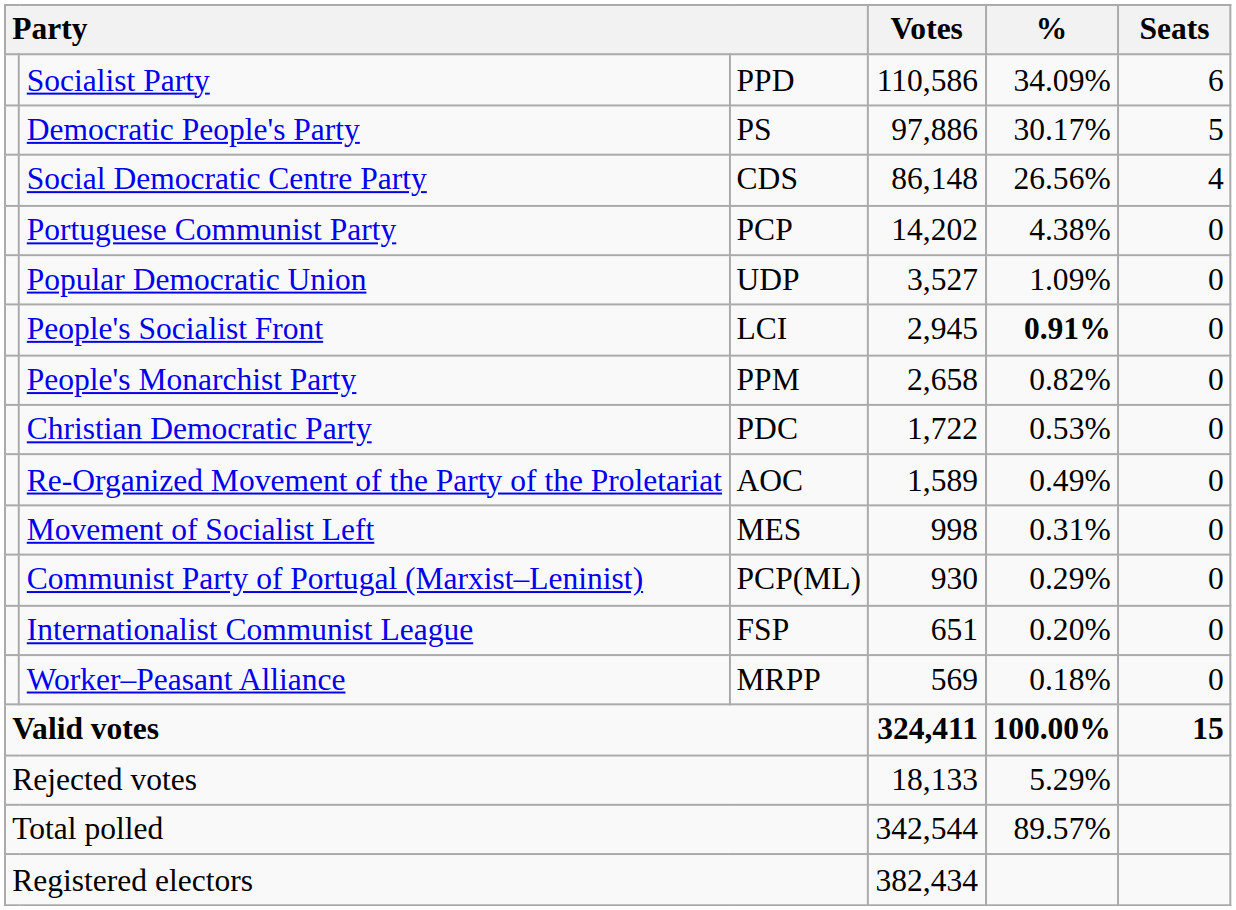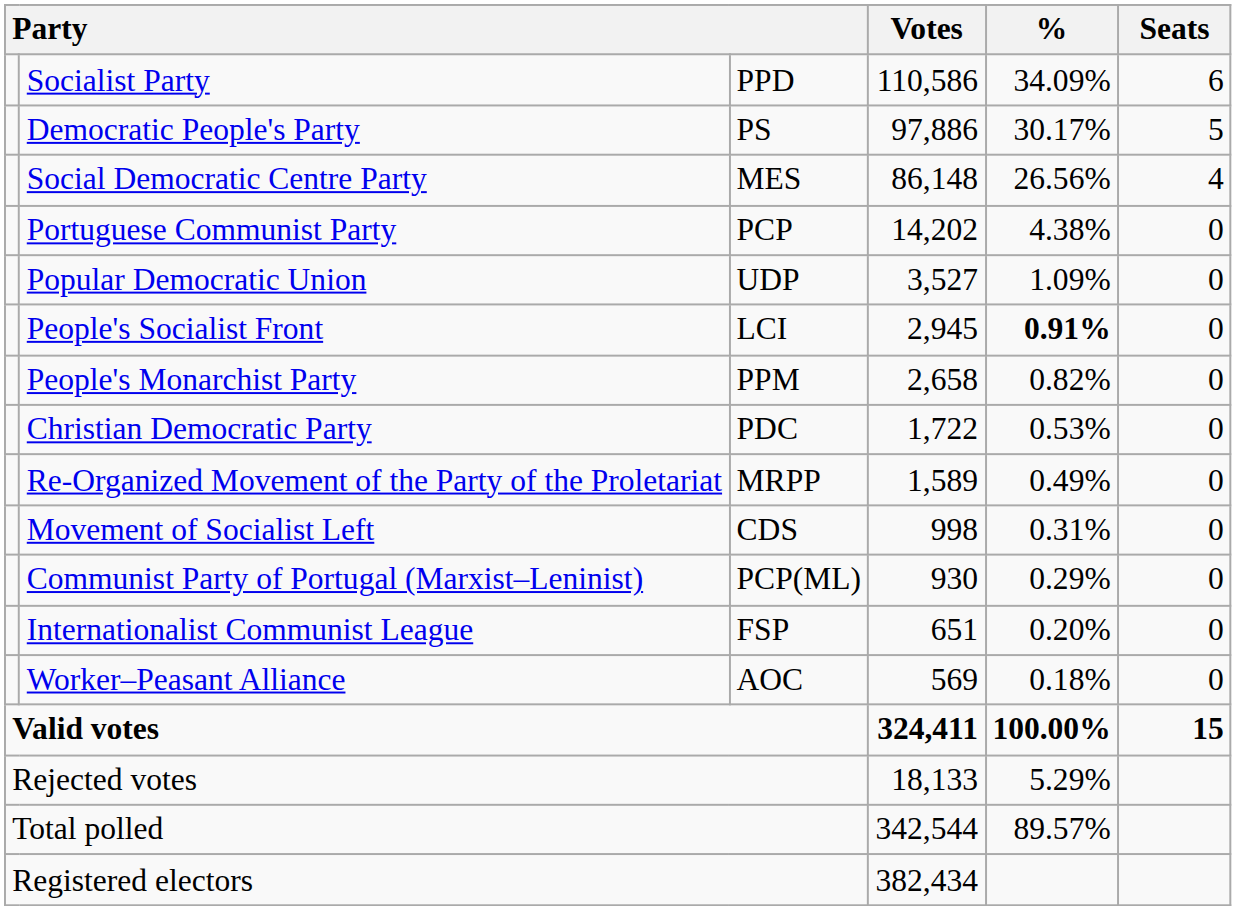Social Democratic Centre Party | column 3: CDS -> MES
Re-Organized Movement of the Party of the Proletariat | column 3: AOC -> MRPP
Movement of Socialist Left | column 3: MES -> CDS
Worker–Peasant Alliance | column 3: MRPP -> AOC
